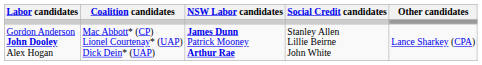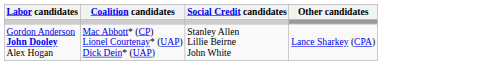- column: NSW Labor candidates | James Dunn Patrick Mooney Arthur Rae
